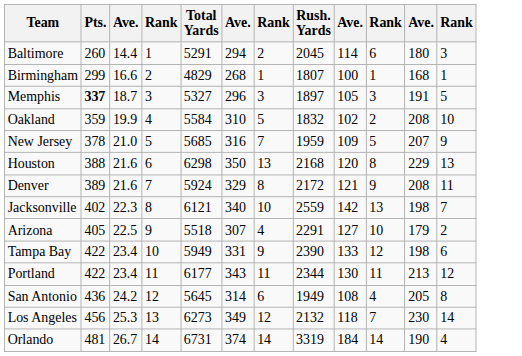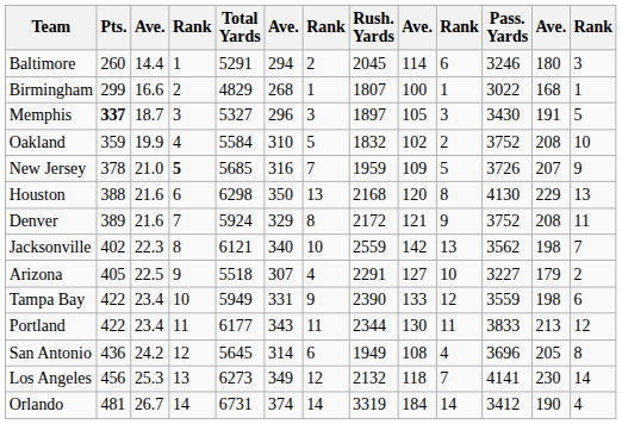+ column: Pass. Yards | 3246 | 3022 | 3430 | 3752 | 3726 | 4130 | 3752 | 3562 | 3227 | 3559 | 3833 | 3696 | 4141 | 3412
New Jersey | column 4: normal -> bold
